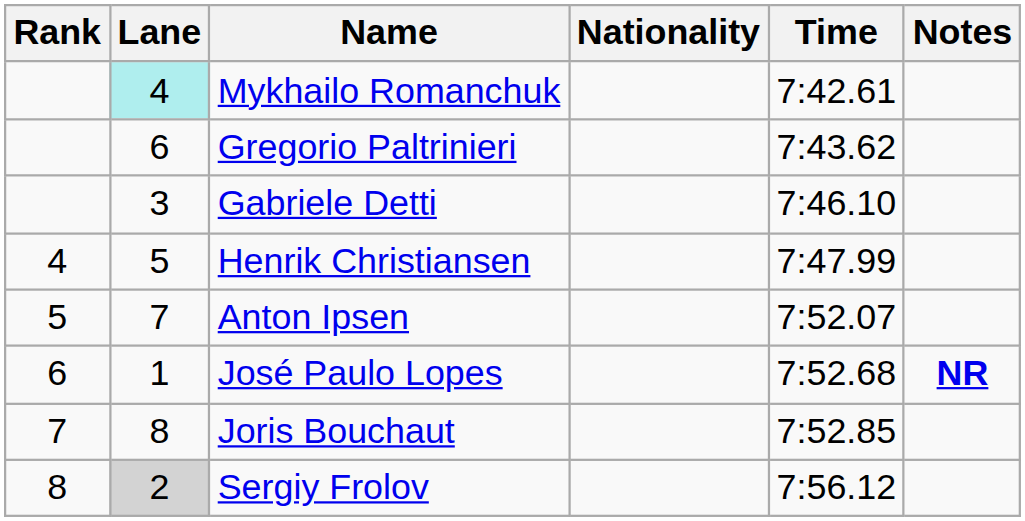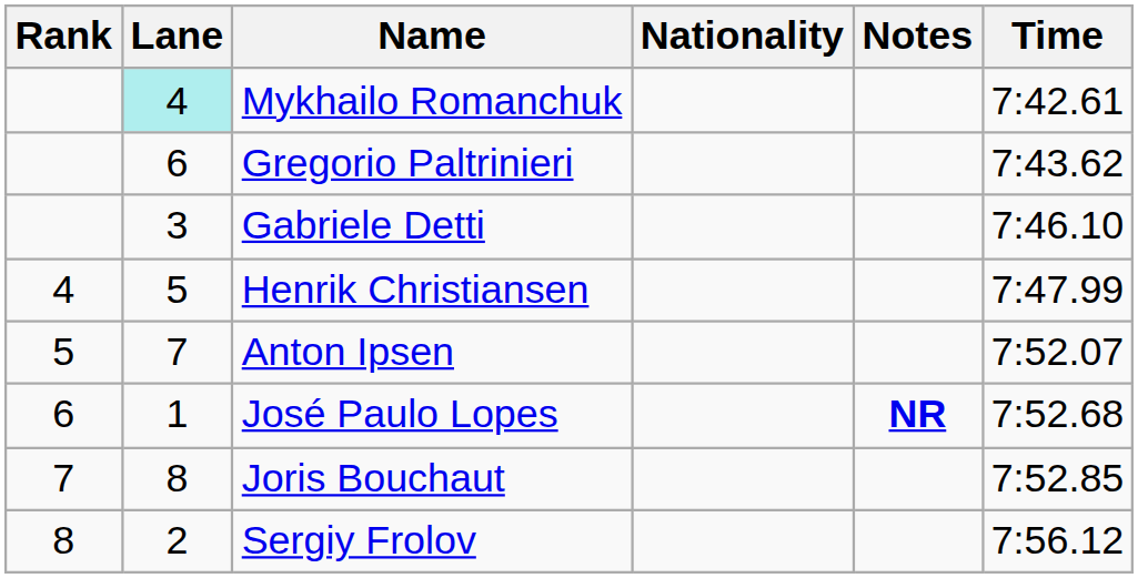columns swapped: Time <-> Notes
Sergiy Frolov | Lane: lightgrey background -> no background
